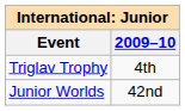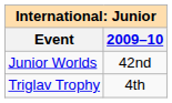rows swapped: Junior Worlds <-> Triglav Trophy
